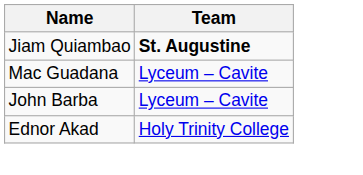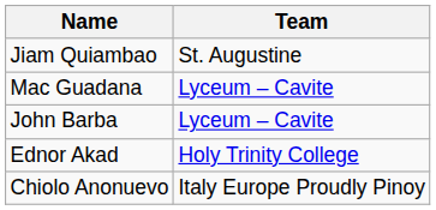Jiam Quiambao | Team: bold -> normal
+ row: Chiolo Anonuevo | Italy Europe Proudly Pinoy
